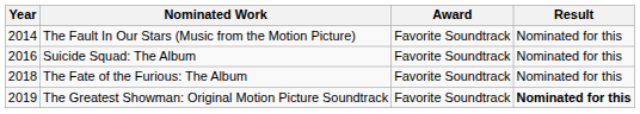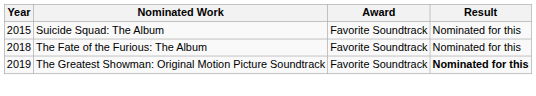- row: 2014 | The Fault In Our Stars (Music from the Motion Picture) | Favorite Soundtrack | Nominated for this
Suicide Squad: The Album | Year: 2016 -> 2015
